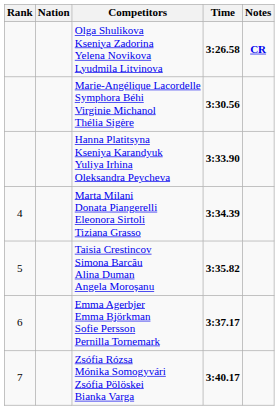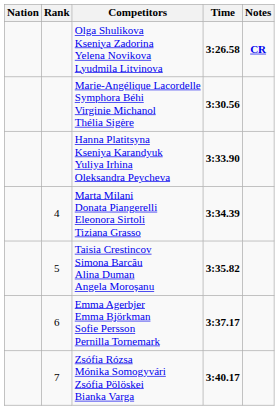columns swapped: Rank <-> Nation
